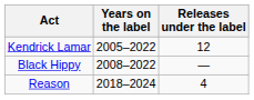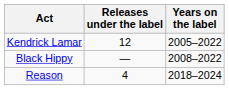columns swapped: Years on the label <-> Releases under the label
